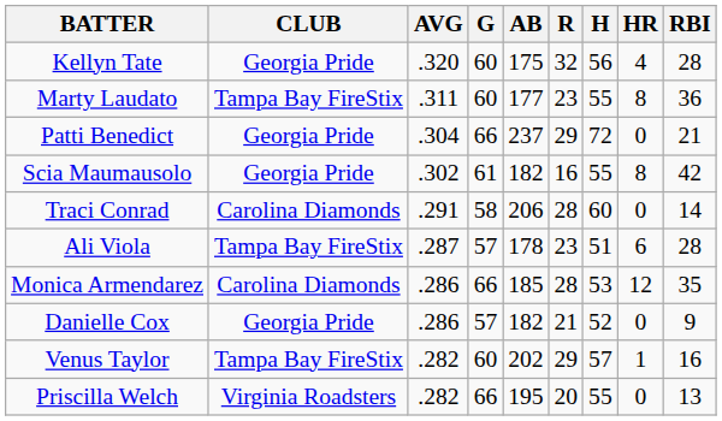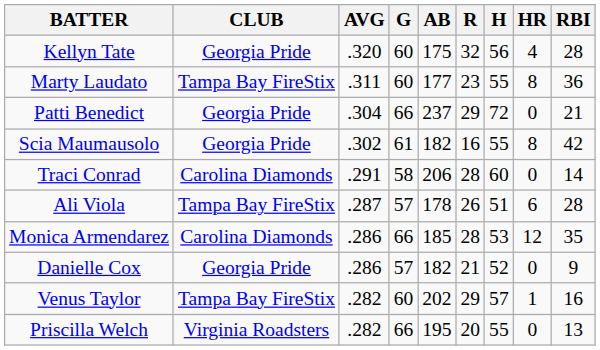Ali Viola | R: 23 -> 26
